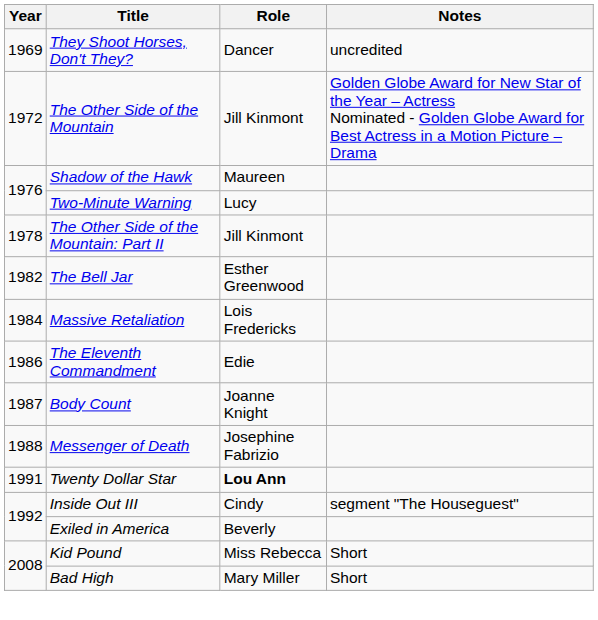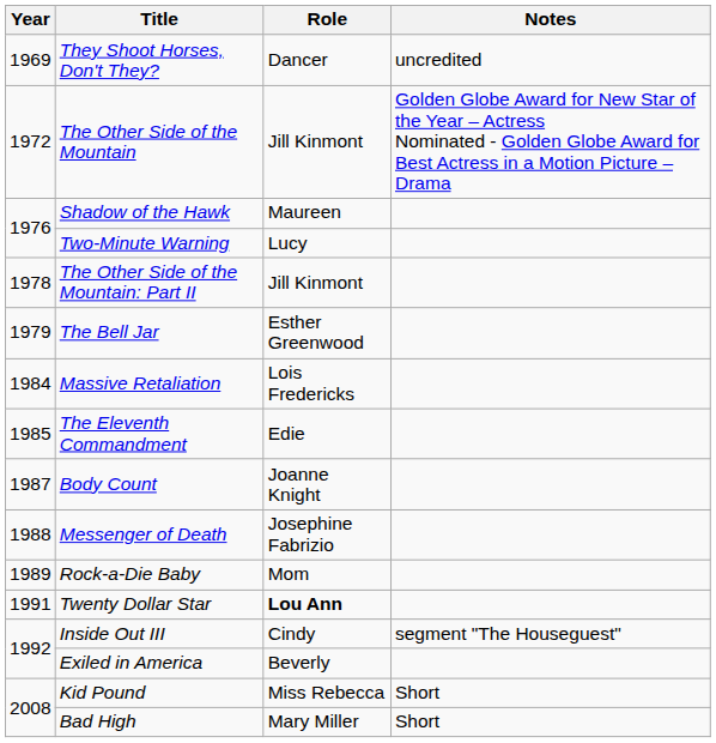The Bell Jar | Year: 1982 -> 1979
The Eleventh Commandment | Year: 1986 -> 1985
+ row: 1989 | Rock-a-Die Baby | Mom
